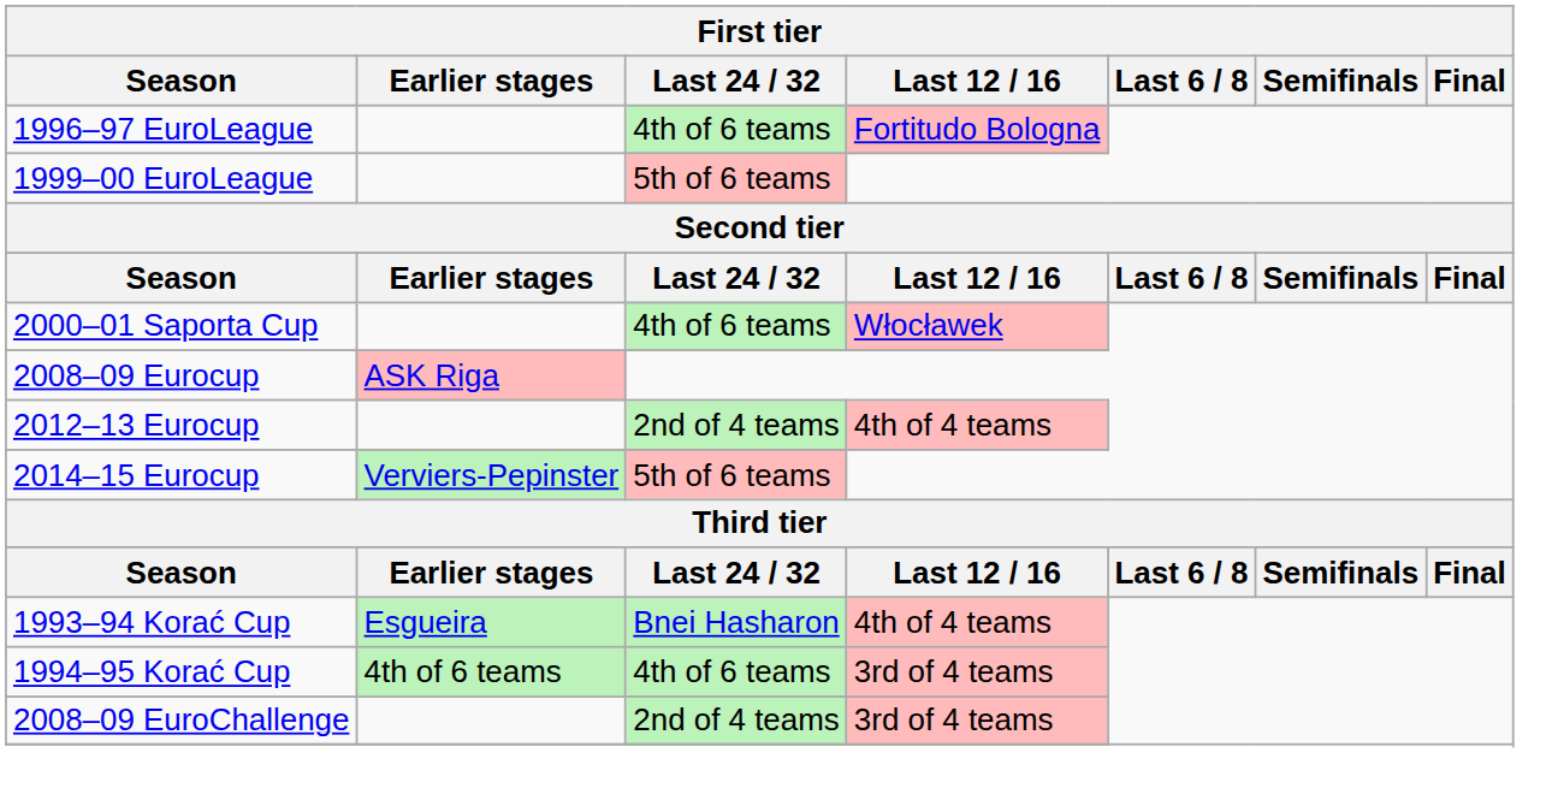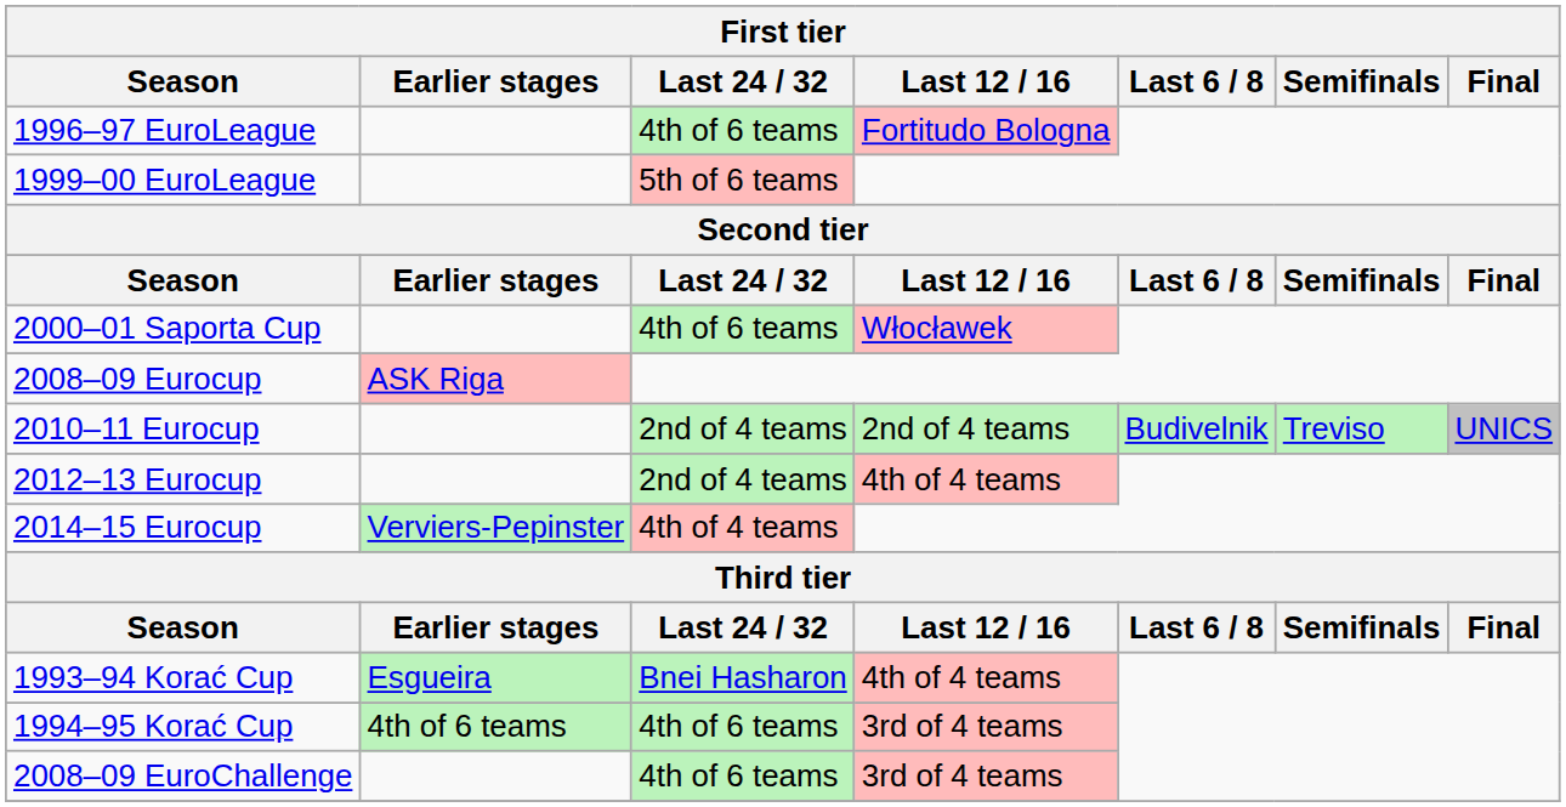+ row: 2010–11 Eurocup | 2nd of 4 teams | 2nd of 4 teams | Budivelnik | Treviso | UNICS
2014–15 Eurocup | Last 24 / 32: 5th of 6 teams -> 4th of 4 teams
2008–09 EuroChallenge | Last 24 / 32: 2nd of 4 teams -> 4th of 6 teams
